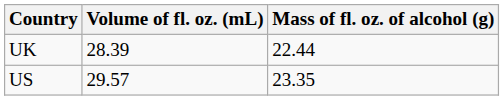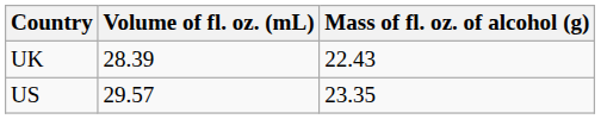UK | Mass of fl. oz. of alcohol (g): 22.44 -> 22.43
